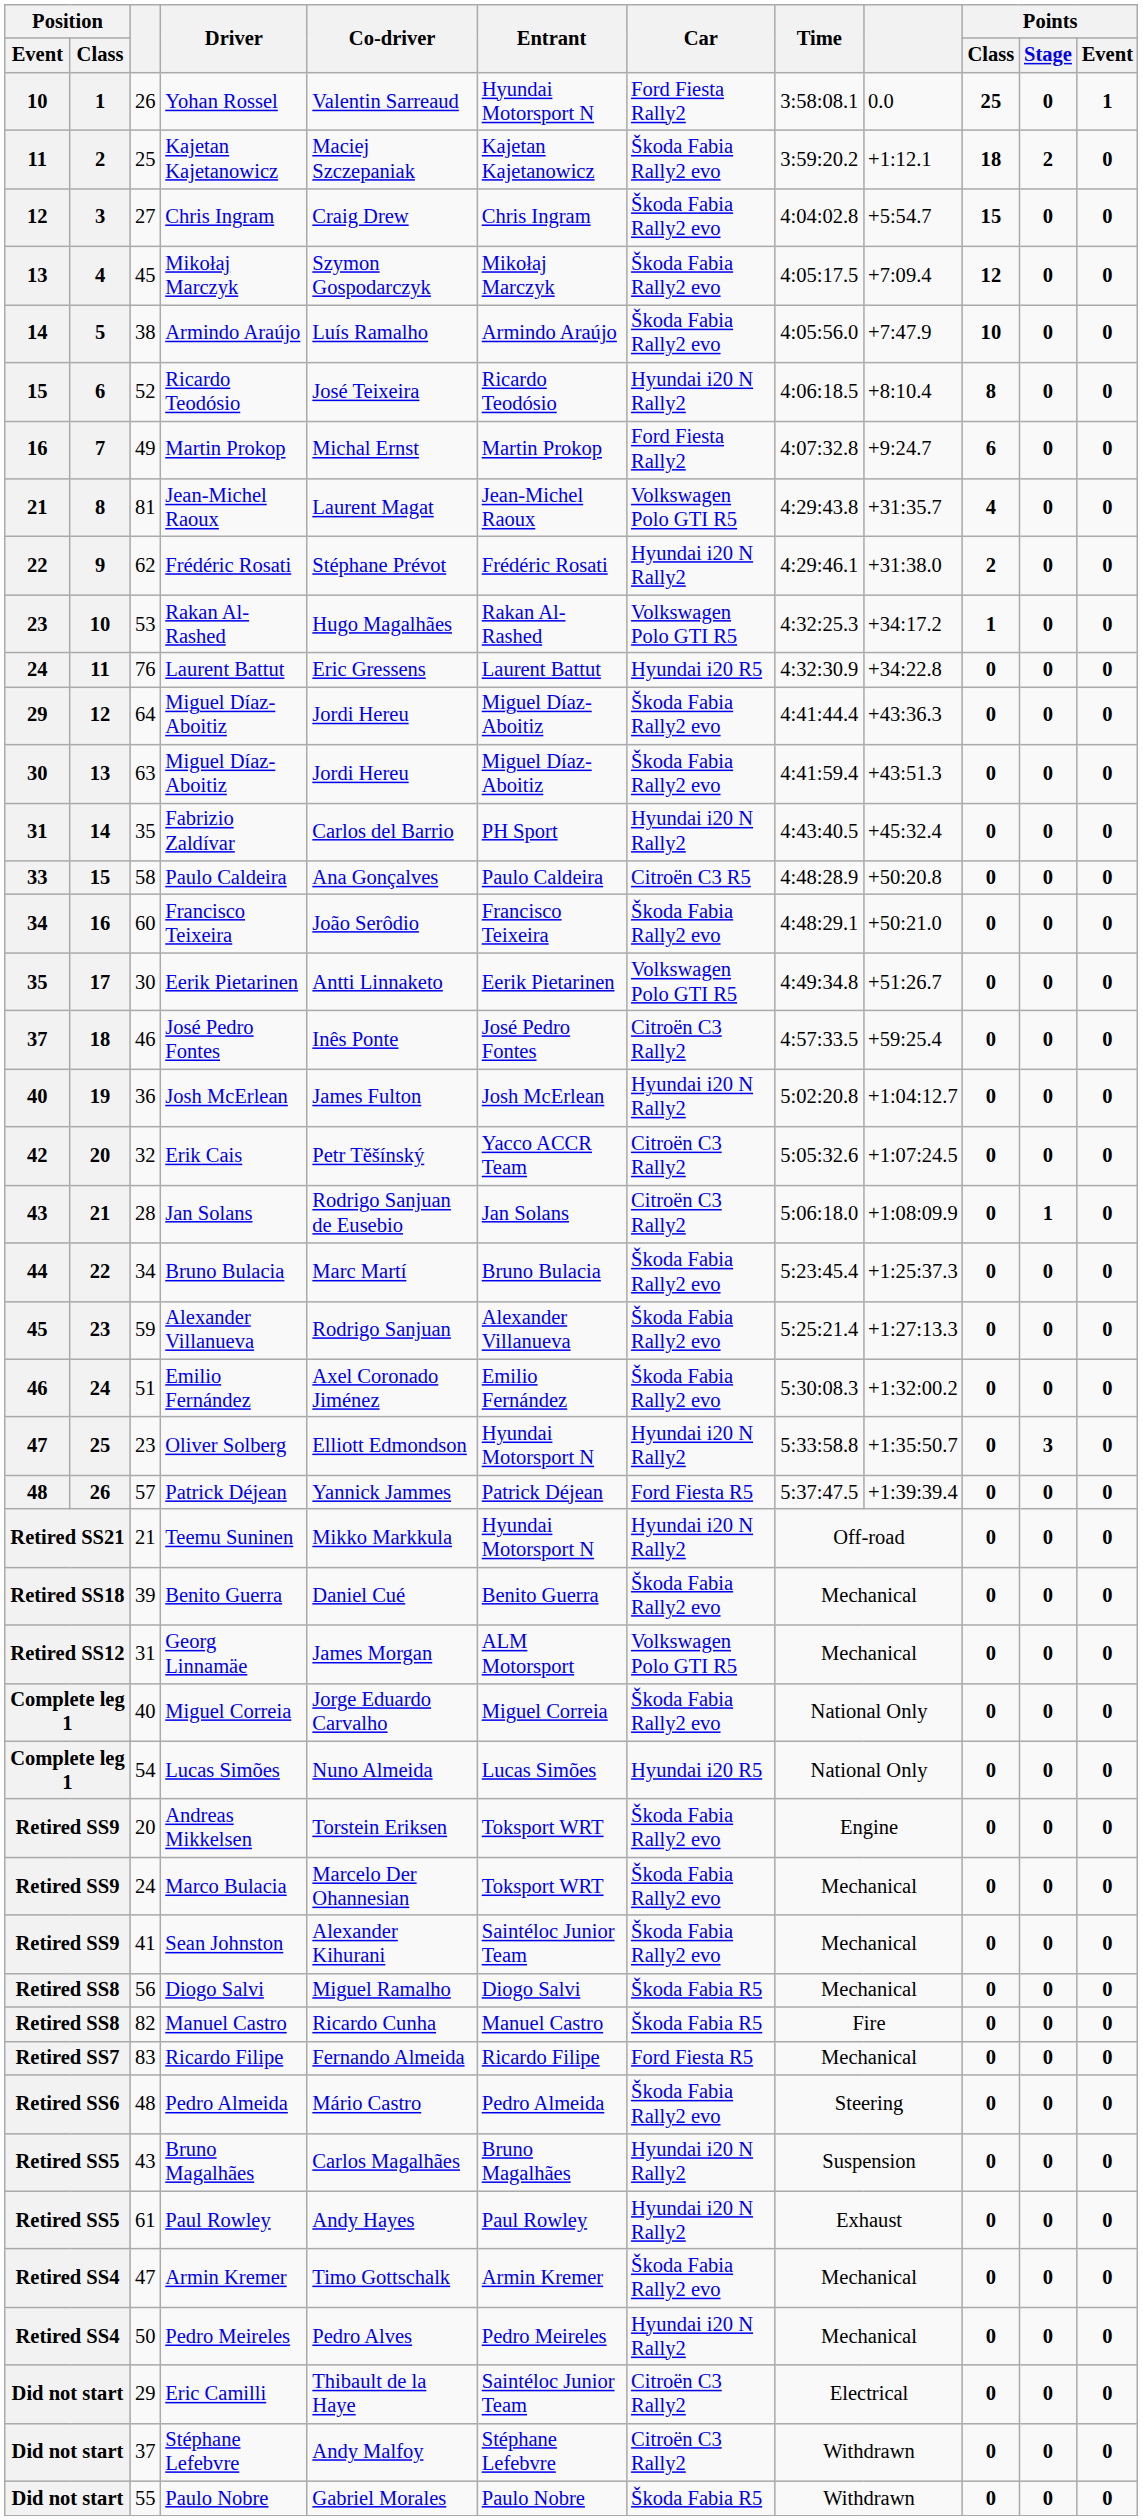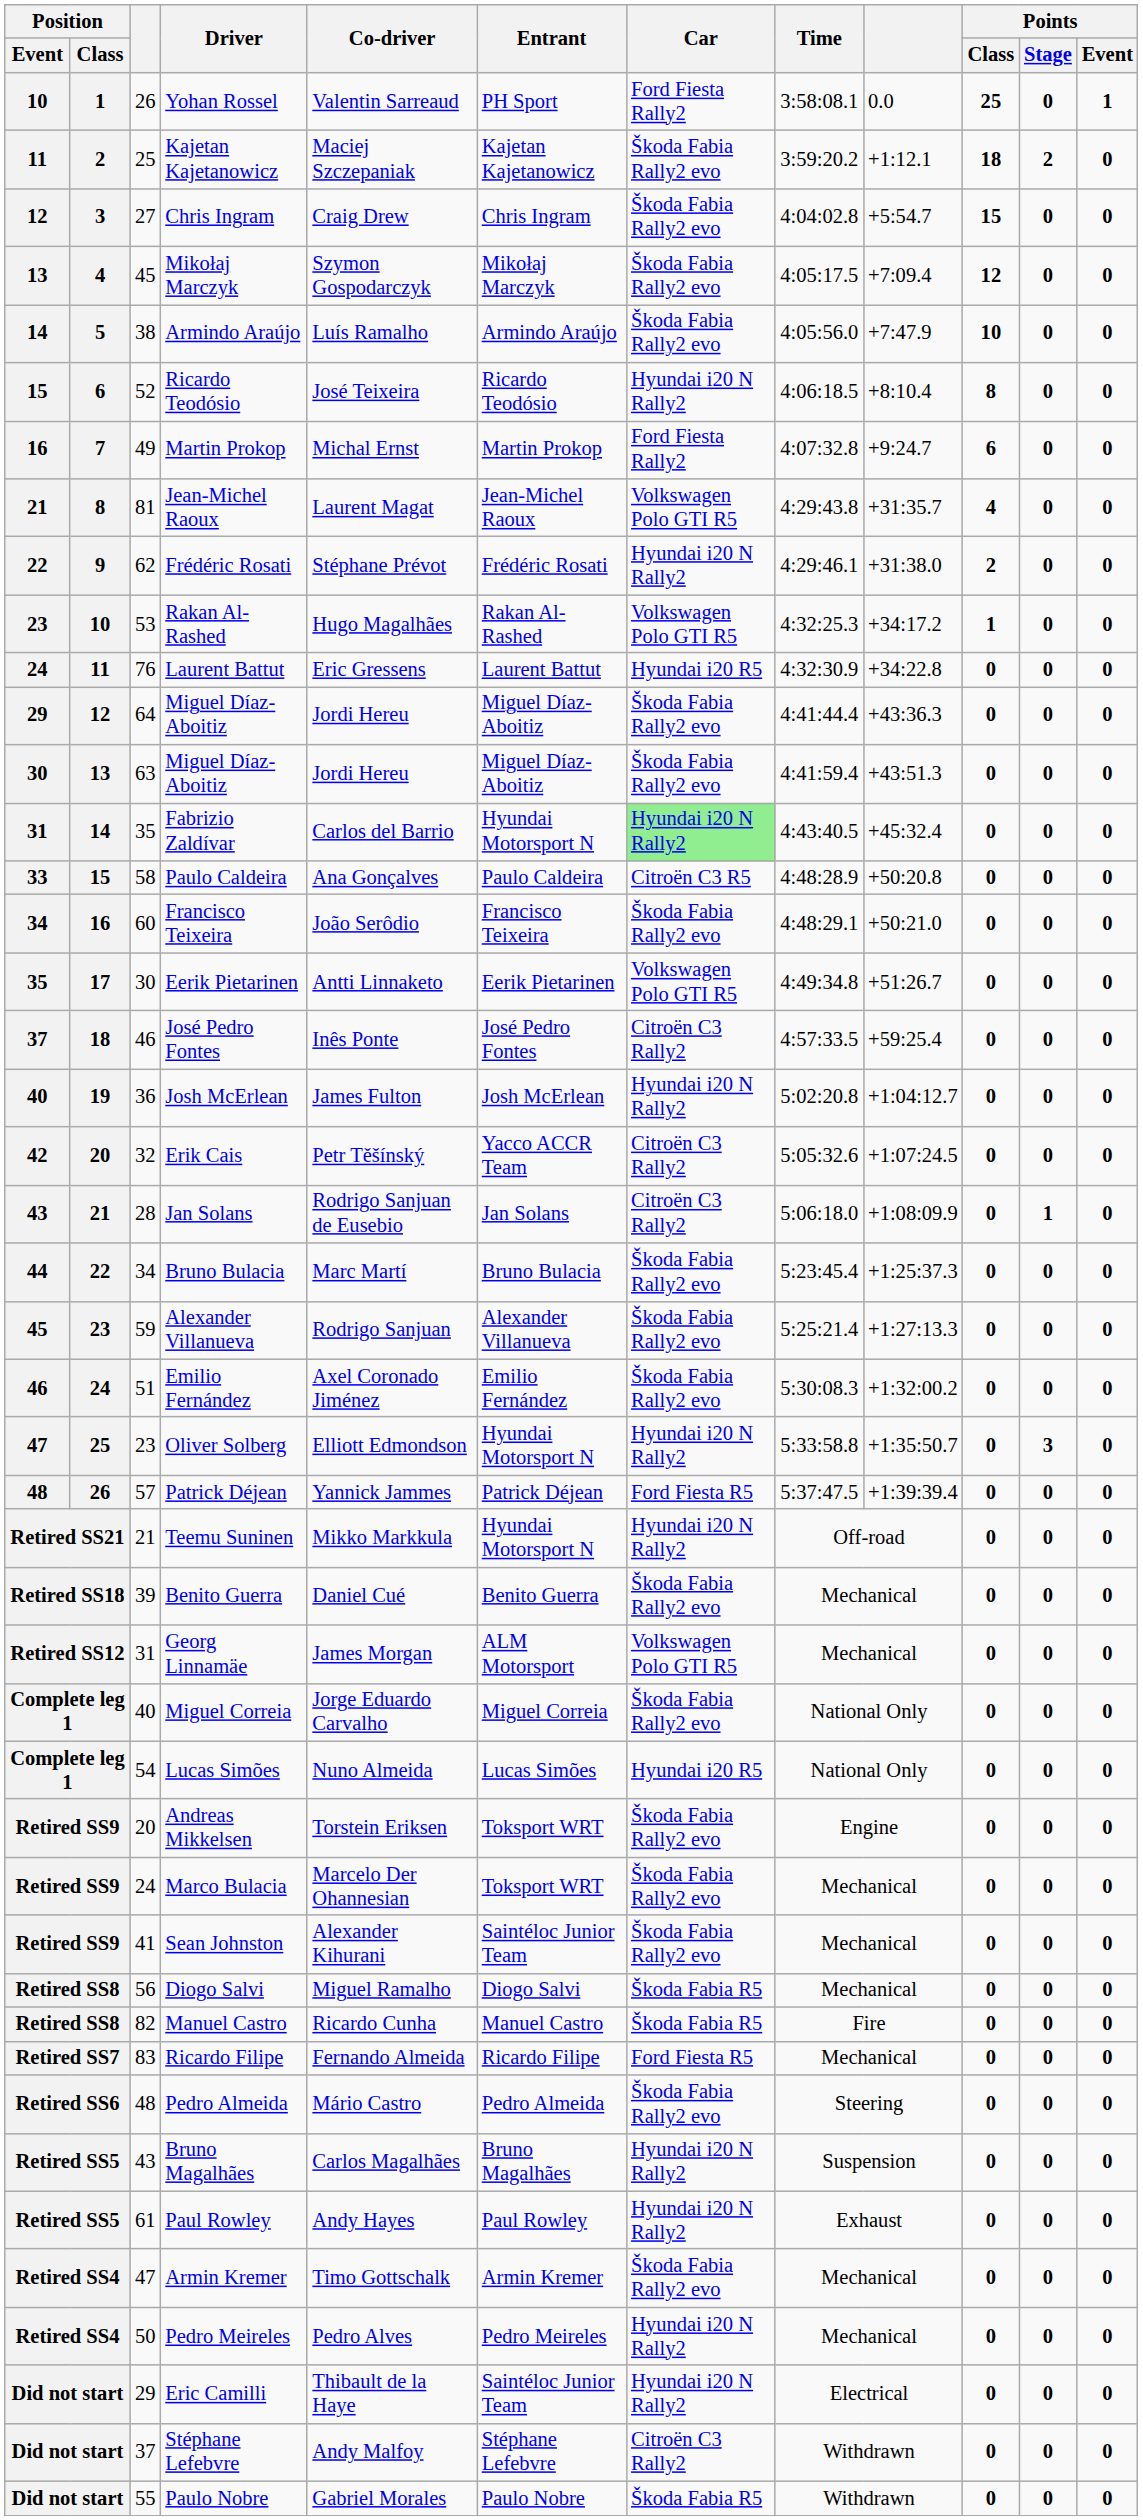Yohan Rossel | Entrant: Hyundai Motorsport N -> PH Sport
Fabrizio Zaldívar | Entrant: PH Sport -> Hyundai Motorsport N
Fabrizio Zaldívar | Car: no background -> lightgreen background
Eric Camilli | Car: Citroën C3 Rally2 -> Hyundai i20 N Rally2
